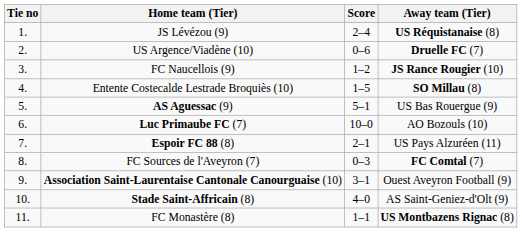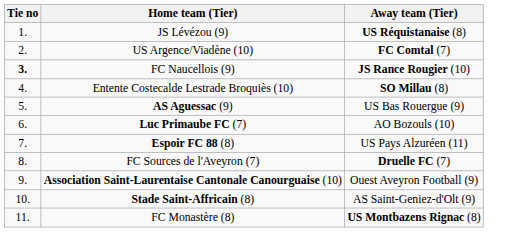- column: Score | 2–4 | 0–6 | 1–2 | 1–5 | 5–1 | 10–0 | 2–1 | 0–3 | 3–1 | 4–0 | 1–1
US Argence/Viadène (10) | Away team (Tier): Druelle FC (7) -> FC Comtal (7)
FC Naucellois (9) | Tie no: normal -> bold
FC Sources de l'Aveyron (7) | Away team (Tier): FC Comtal (7) -> Druelle FC (7)
